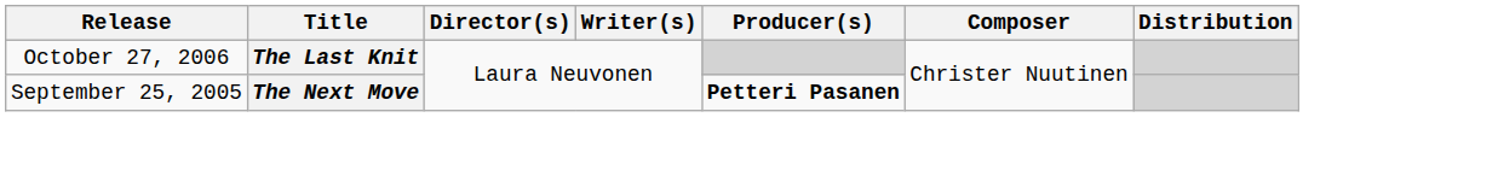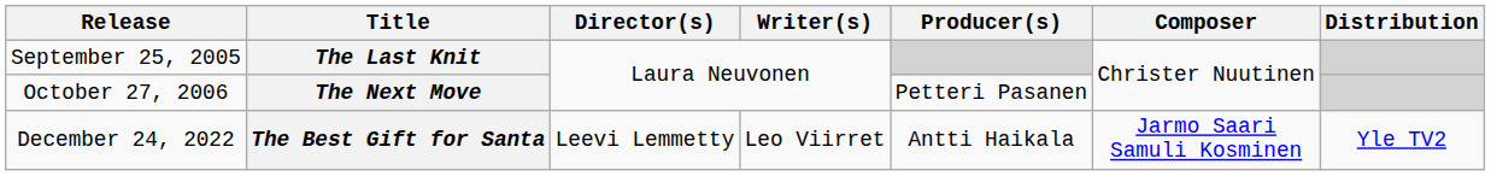The Last Knit | Release: October 27, 2006 -> September 25, 2005
The Next Move | Release: September 25, 2005 -> October 27, 2006
The Next Move | Producer(s): bold -> normal
+ row: December 24, 2022 | The Best Gift for Santa | Leevi Lemmetty | Leo Viirret | Antti Haikala | Jarmo Saari Samuli Kosminen | Yle TV2
